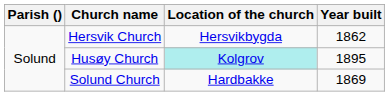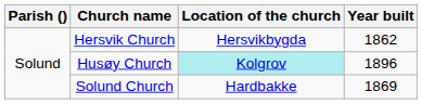Husøy Church | Year built: 1895 -> 1896
